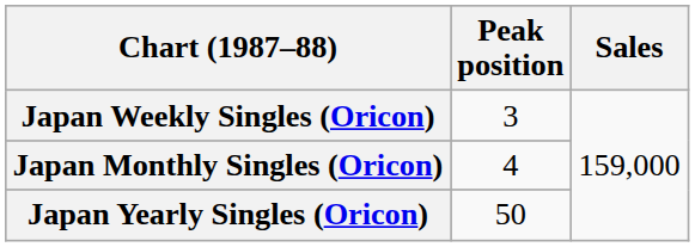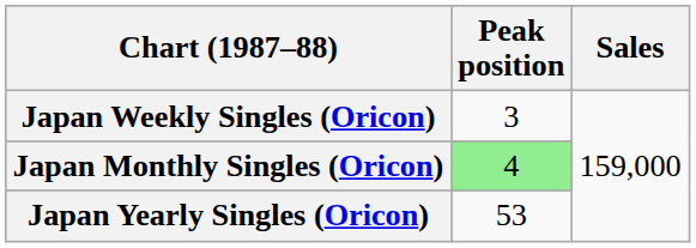Japan Monthly Singles (Oricon) | Peak position: no background -> lightgreen background
Japan Yearly Singles (Oricon) | Peak position: 50 -> 53
